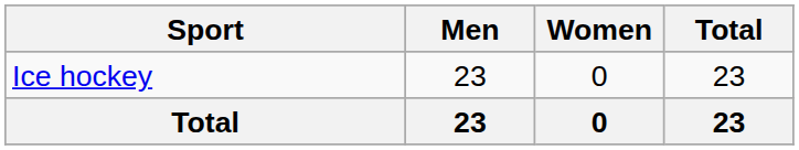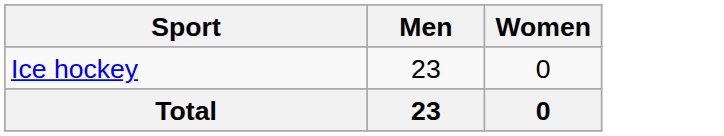- column: Total | 23 | 23
